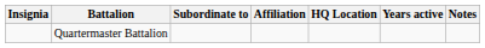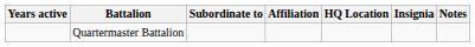columns swapped: Insignia <-> Years active
